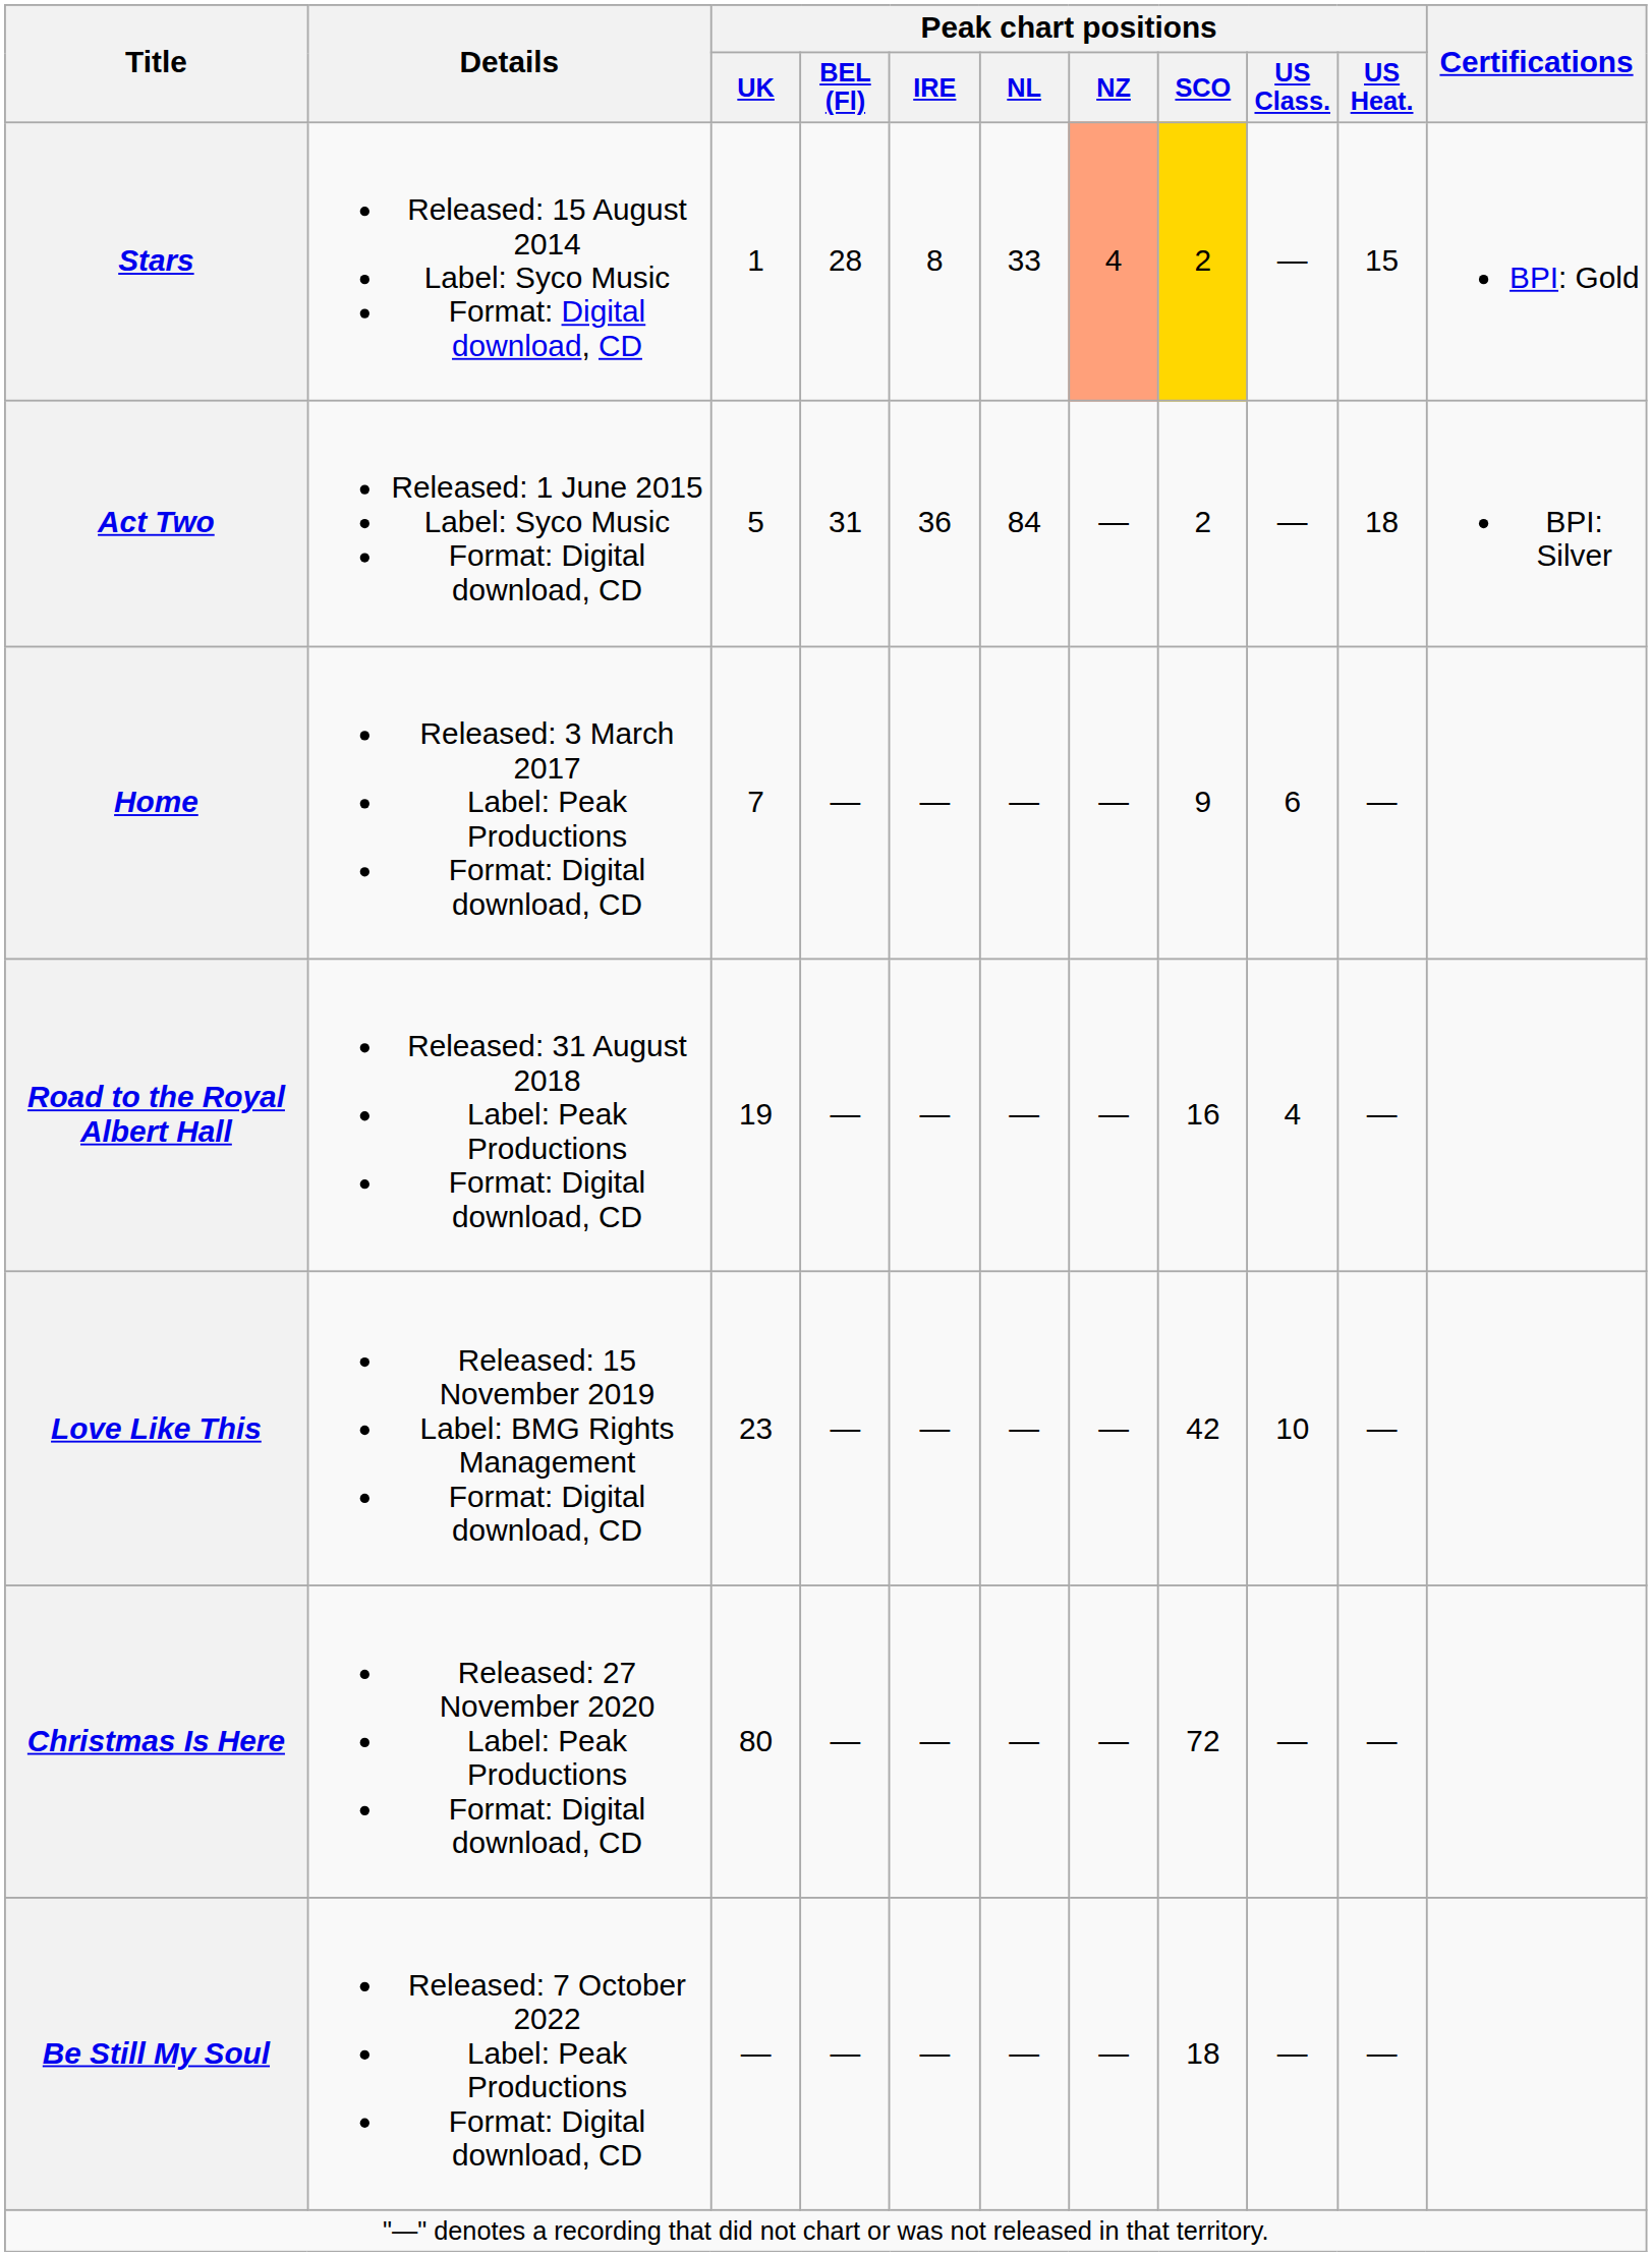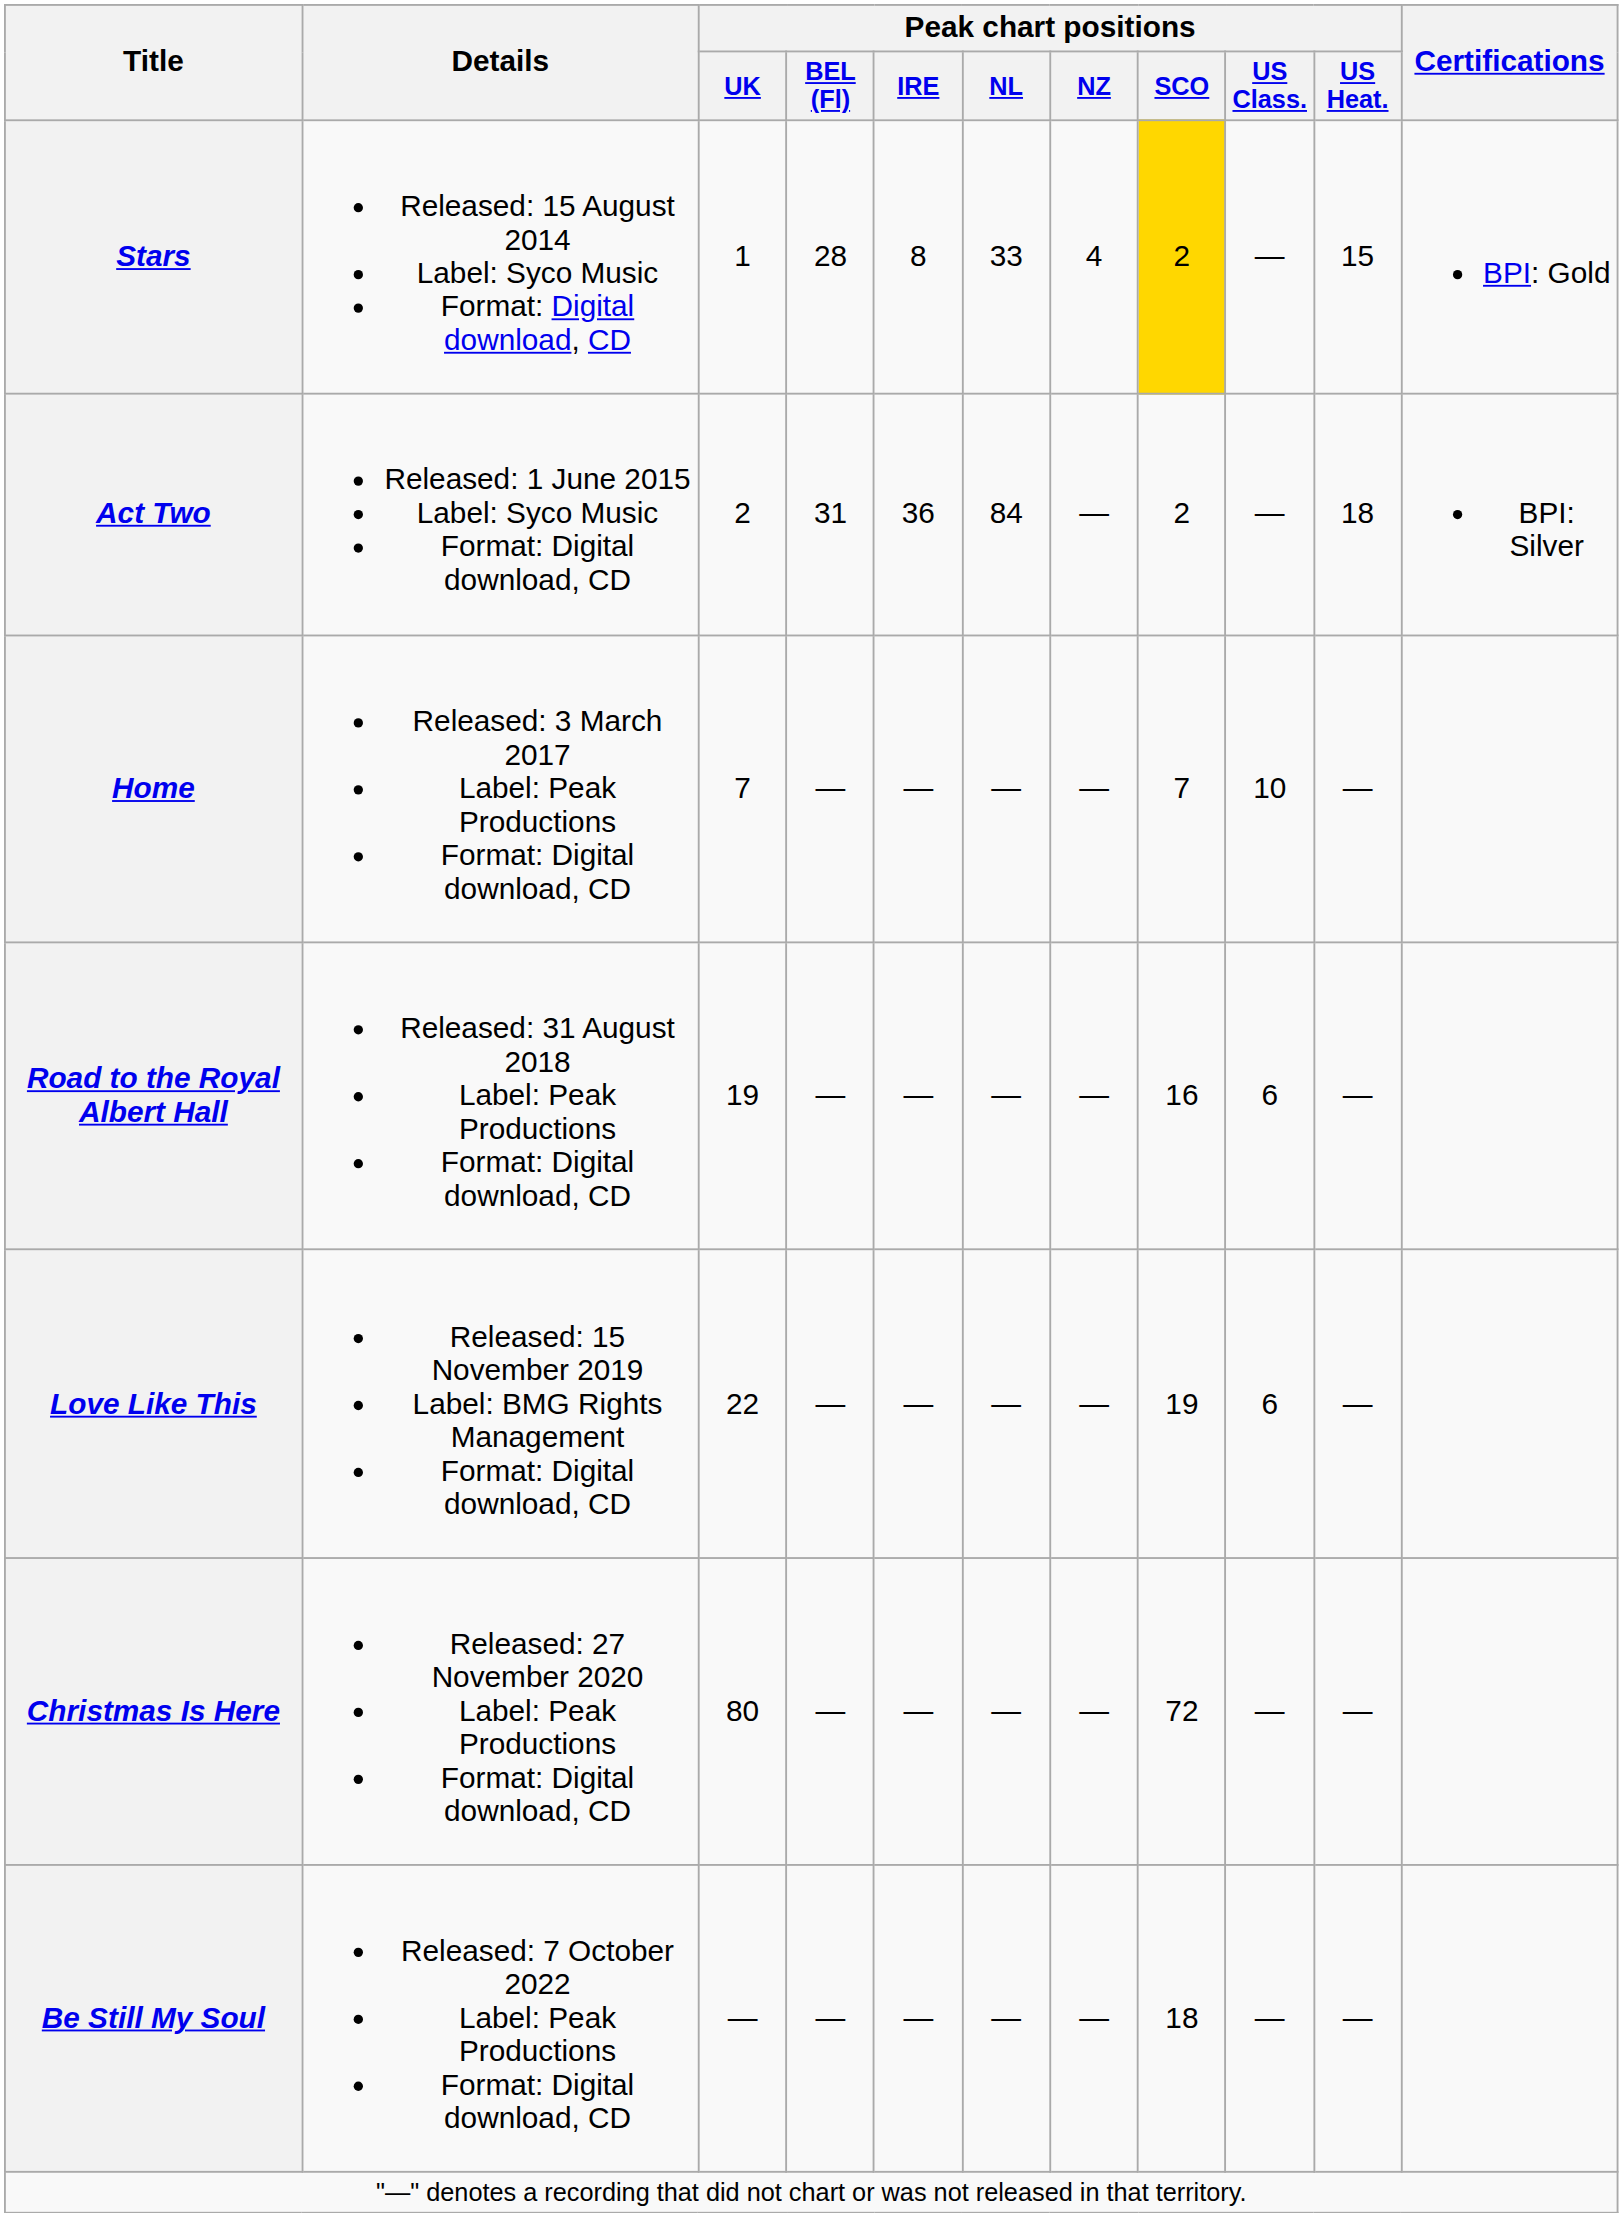Stars | Peak chart positions / NZ: lightsalmon background -> no background
Act Two | Peak chart positions / UK: 5 -> 2
Home | Peak chart positions / SCO: 9 -> 7
Home | Peak chart positions / US Class.: 6 -> 10
Road to the Royal Albert Hall | Peak chart positions / US Class.: 4 -> 6
Love Like This | Peak chart positions / UK: 23 -> 22
Love Like This | Peak chart positions / SCO: 42 -> 19
Love Like This | Peak chart positions / US Class.: 10 -> 6
